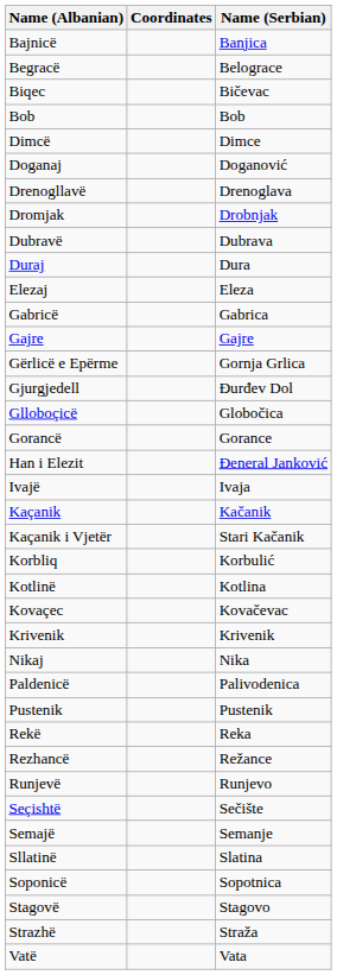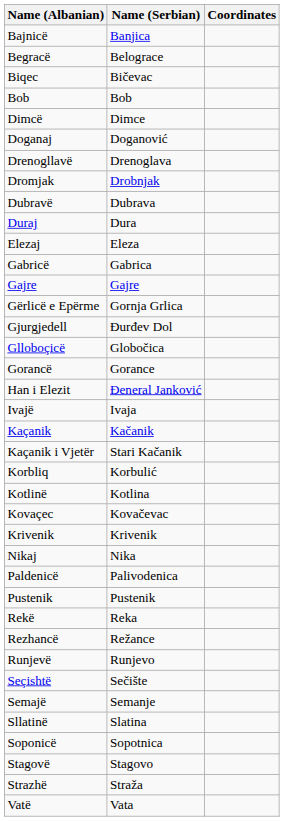columns swapped: Name (Serbian) <-> Coordinates
